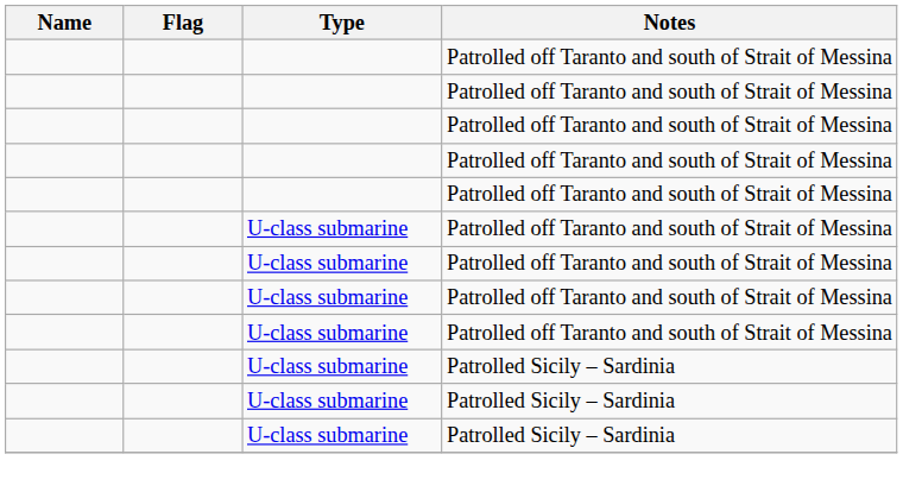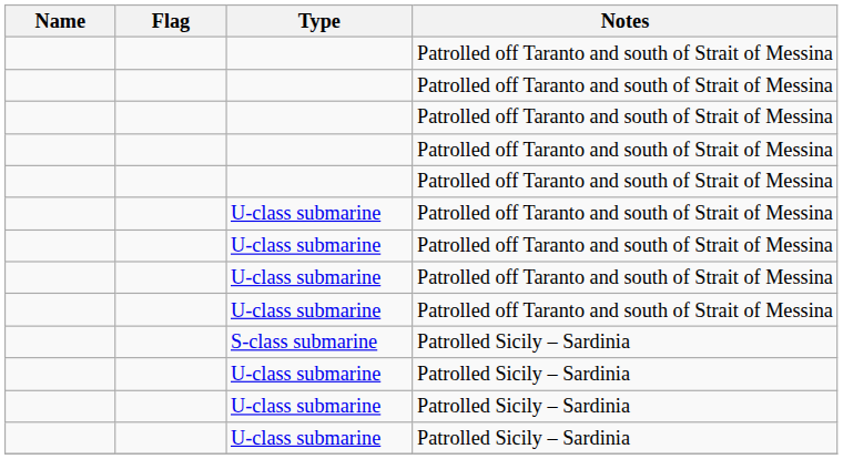+ row: S-class submarine | Patrolled Sicily – Sardinia
